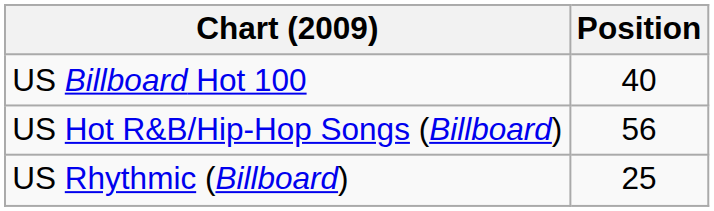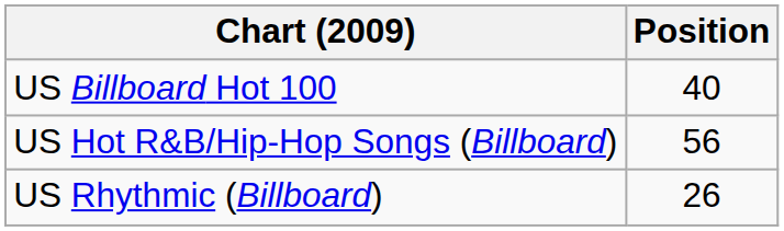US Rhythmic (Billboard) | Position: 25 -> 26
